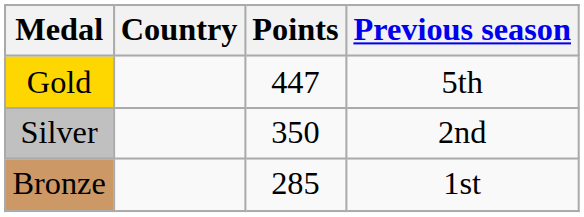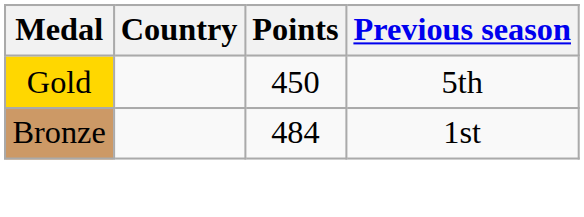Gold | Points: 447 -> 450
- row: Silver | 350 | 2nd
Bronze | Points: 285 -> 484
